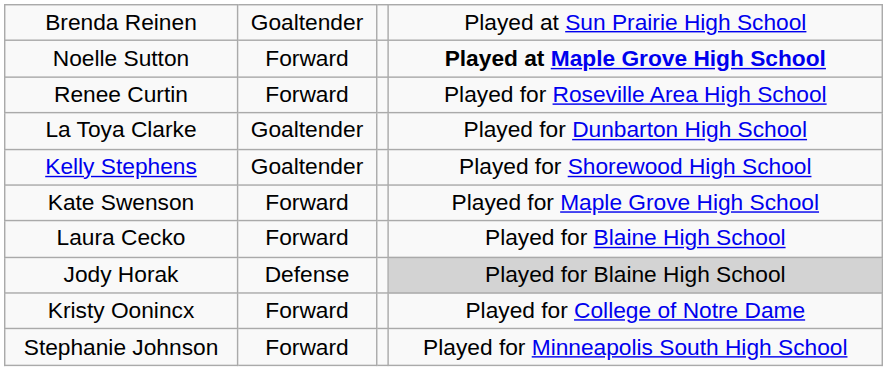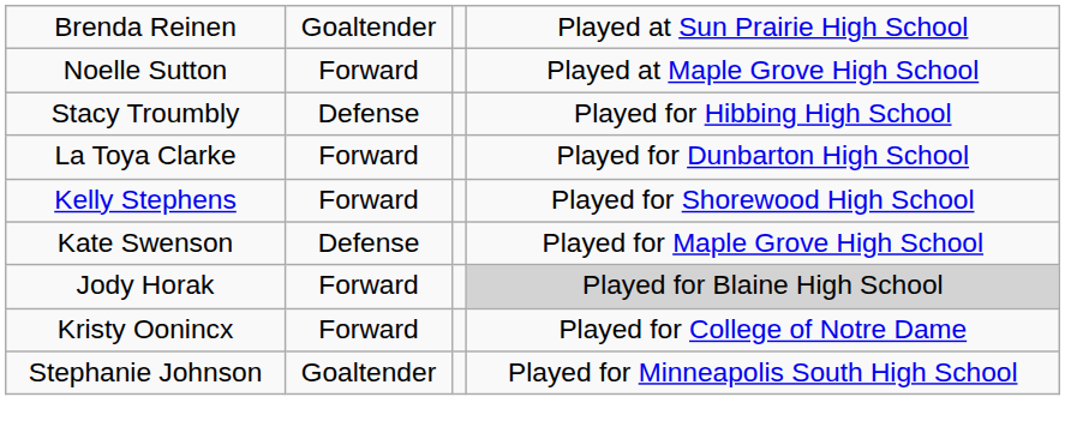Noelle Sutton | column 4: bold -> normal
- row: Renee Curtin | Forward | Played for Roseville Area High School
+ row: Stacy Troumbly | Defense | Played for Hibbing High School
La Toya Clarke | column 2: Goaltender -> Forward
Kelly Stephens | column 2: Goaltender -> Forward
Kate Swenson | column 2: Forward -> Defense
- row: Laura Cecko | Forward | Played for Blaine High School
Jody Horak | column 2: Defense -> Forward
Stephanie Johnson | column 2: Forward -> Goaltender
